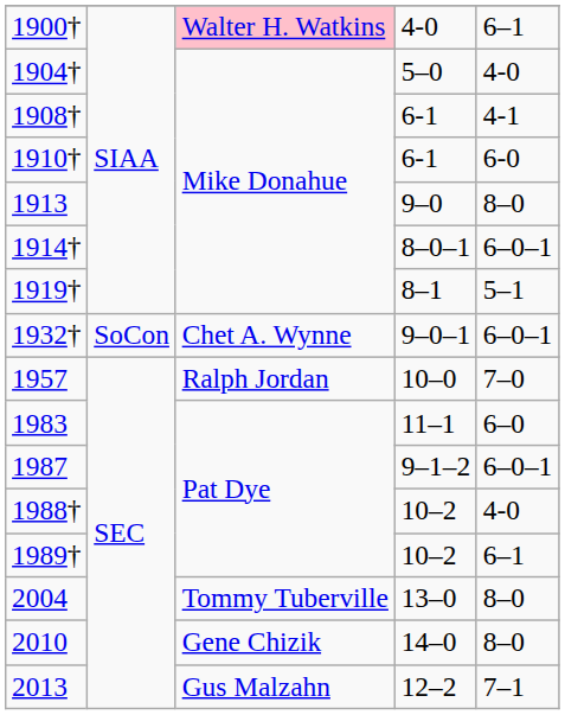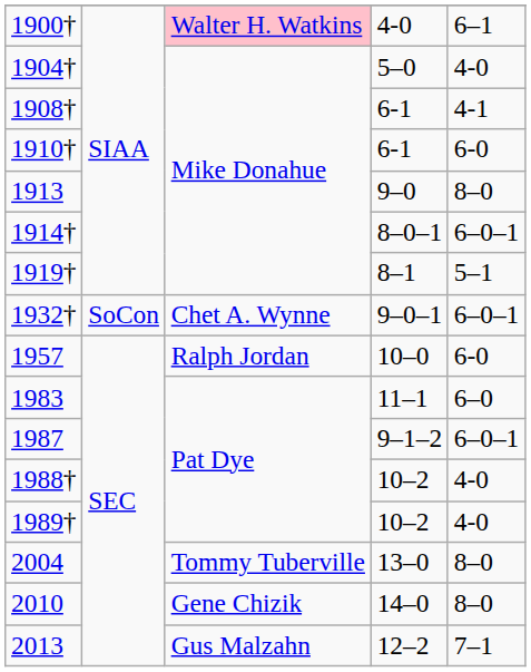1957 | column 5: 7–0 -> 6-0
1989† | column 5: 6–1 -> 4-0
